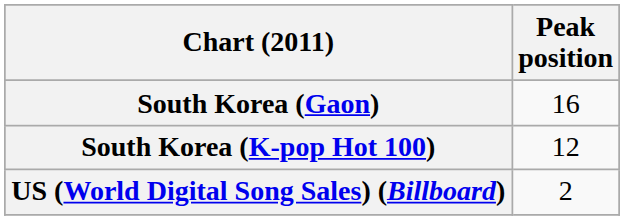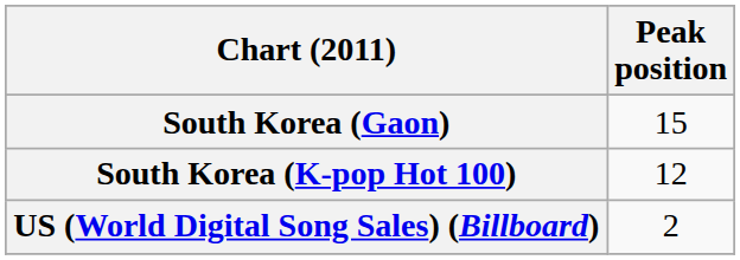South Korea (Gaon) | Peak position: 16 -> 15
